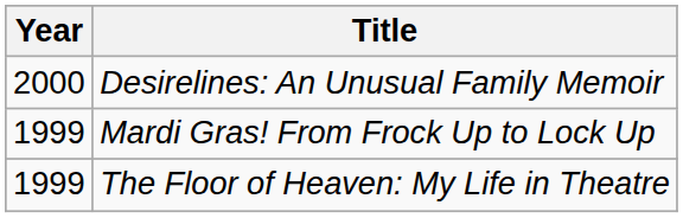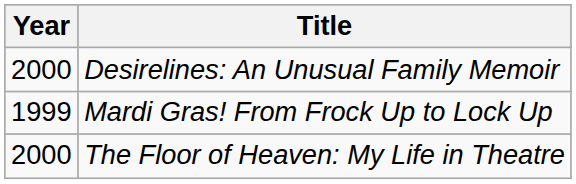The Floor of Heaven: My Life in Theatre | Year: 1999 -> 2000
